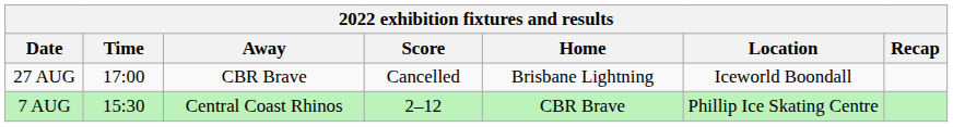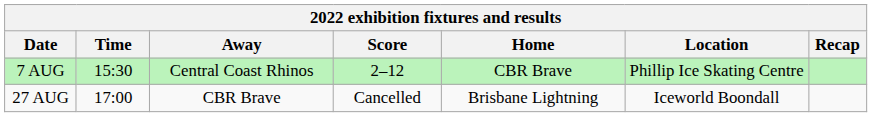rows swapped: 7 AUG <-> 27 AUG
